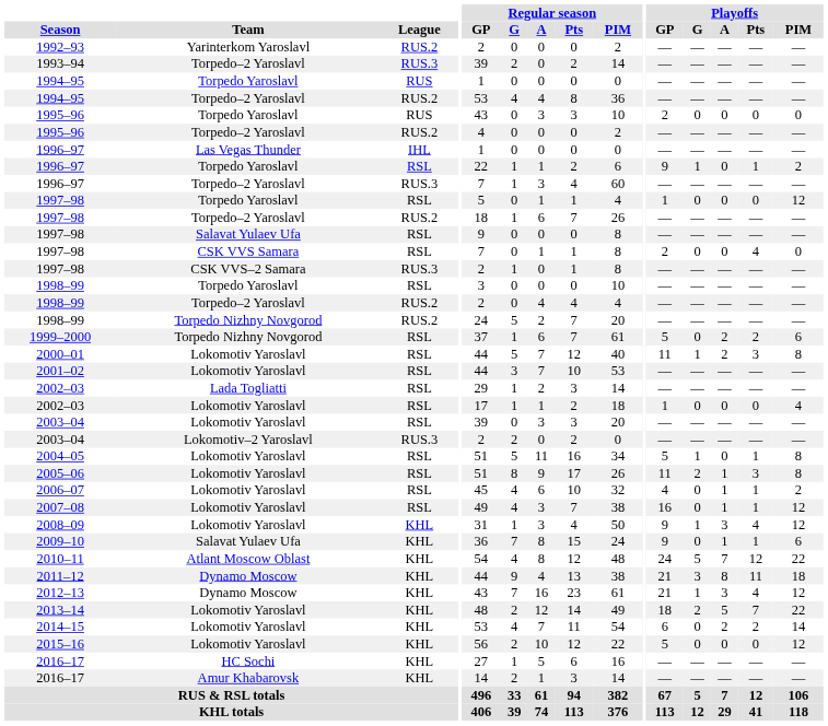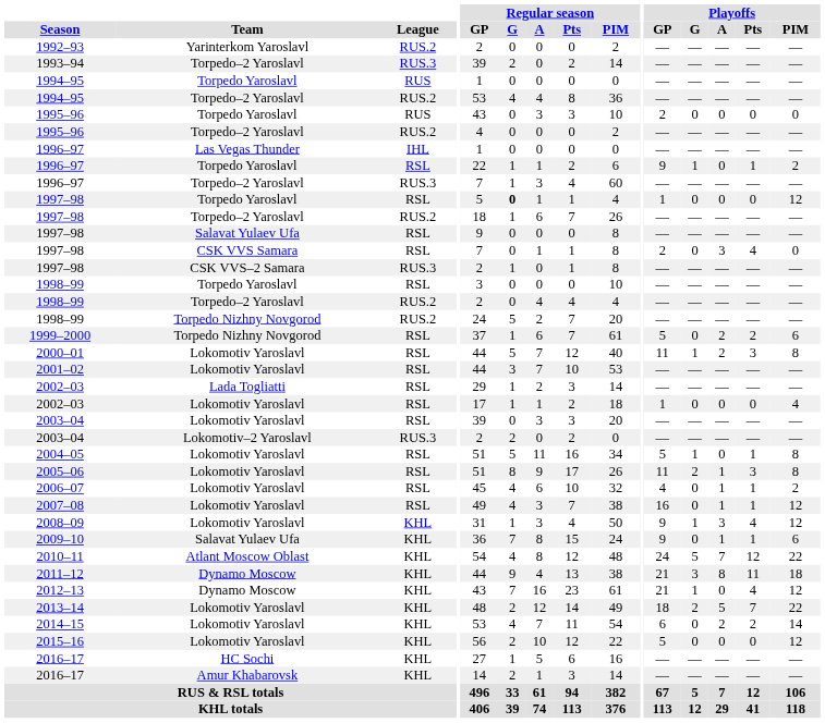1997–98 / Torpedo Yaroslavl | Regular season / G: normal -> bold
1997–98 / CSK VVS Samara | Playoffs / A: 0 -> 3
2012–13 | Playoffs / A: 3 -> 0
